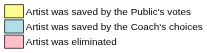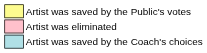rows swapped: Artist was saved by the Coach's choices <-> Artist was eliminated
